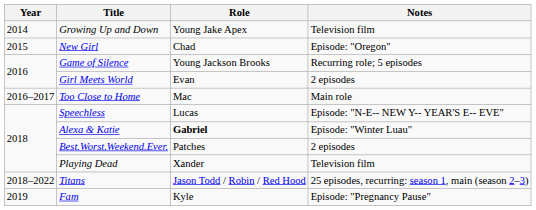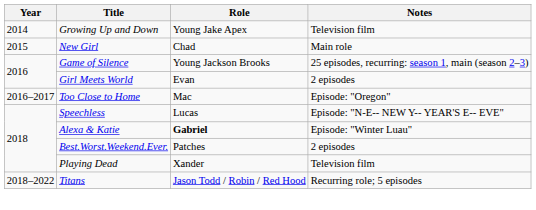New Girl | Notes: Episode: "Oregon" -> Main role
Game of Silence | Notes: Recurring role; 5 episodes -> 25 episodes, recurring: season 1, main (season 2–3)
Too Close to Home | Notes: Main role -> Episode: "Oregon"
Titans | Notes: 25 episodes, recurring: season 1, main (season 2–3) -> Recurring role; 5 episodes
- row: 2019 | Fam | Kyle | Episode: "Pregnancy Pause"
